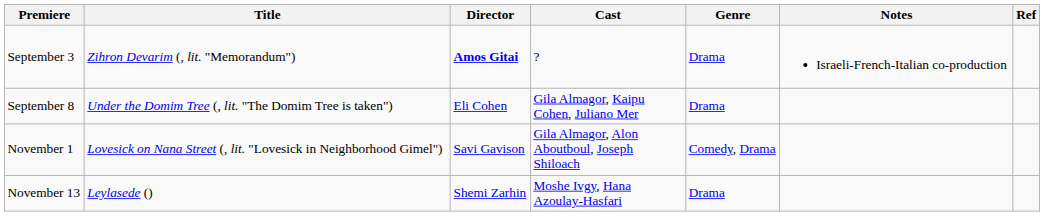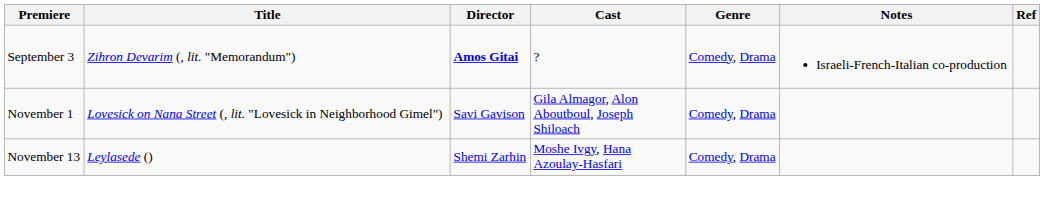September 3 | Genre: Drama -> Comedy, Drama
- row: September 8 | Under the Domim Tree (, lit. "The Domim Tree is taken") | Eli Cohen | Gila Almagor, Kaipu Cohen, Juliano Mer | Drama
November 13 | Genre: Drama -> Comedy, Drama
